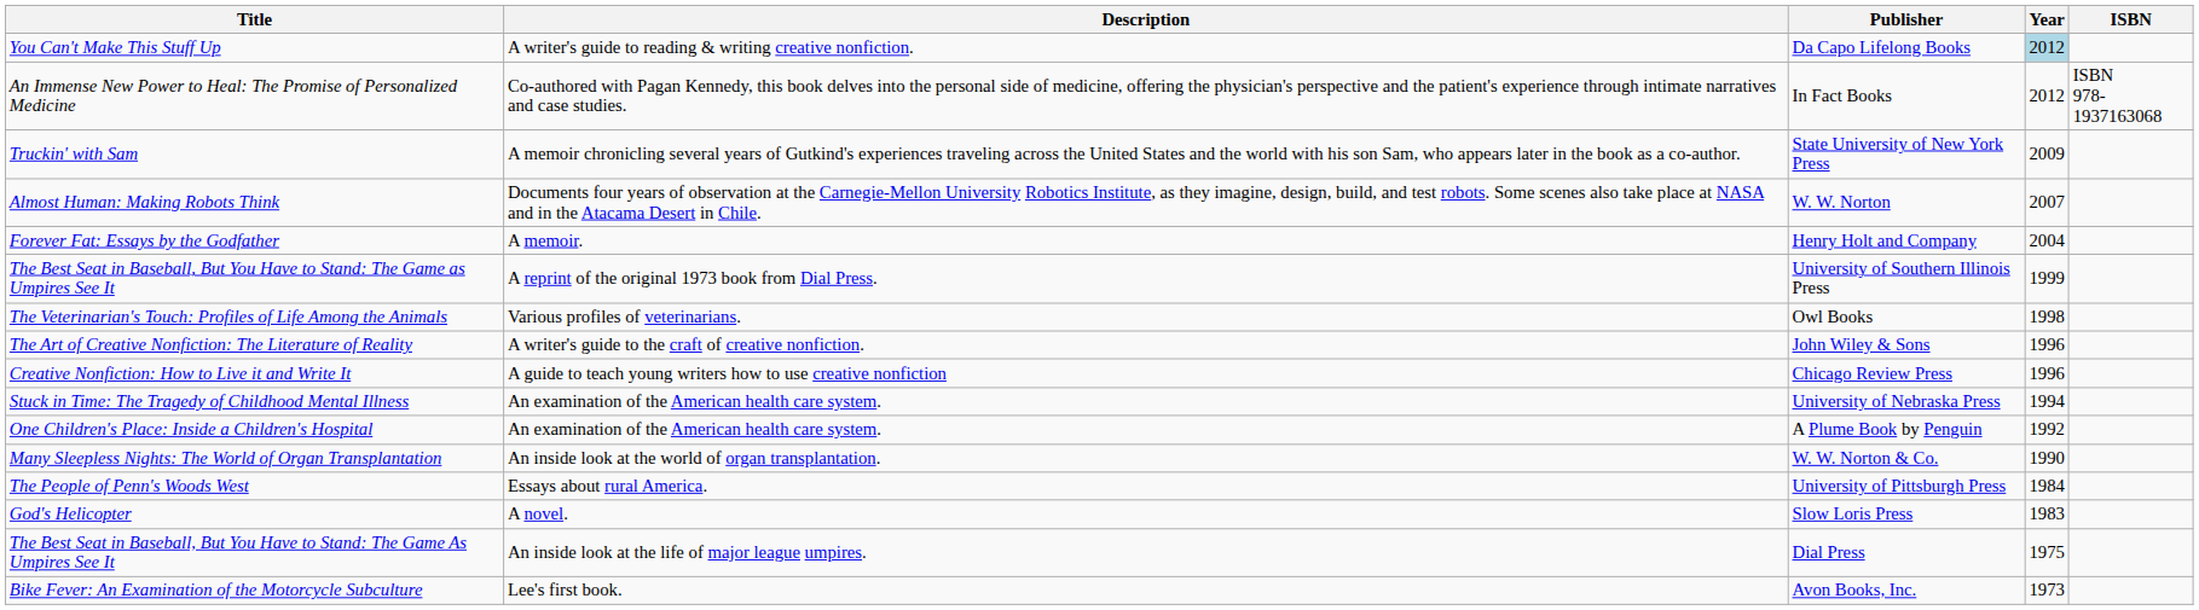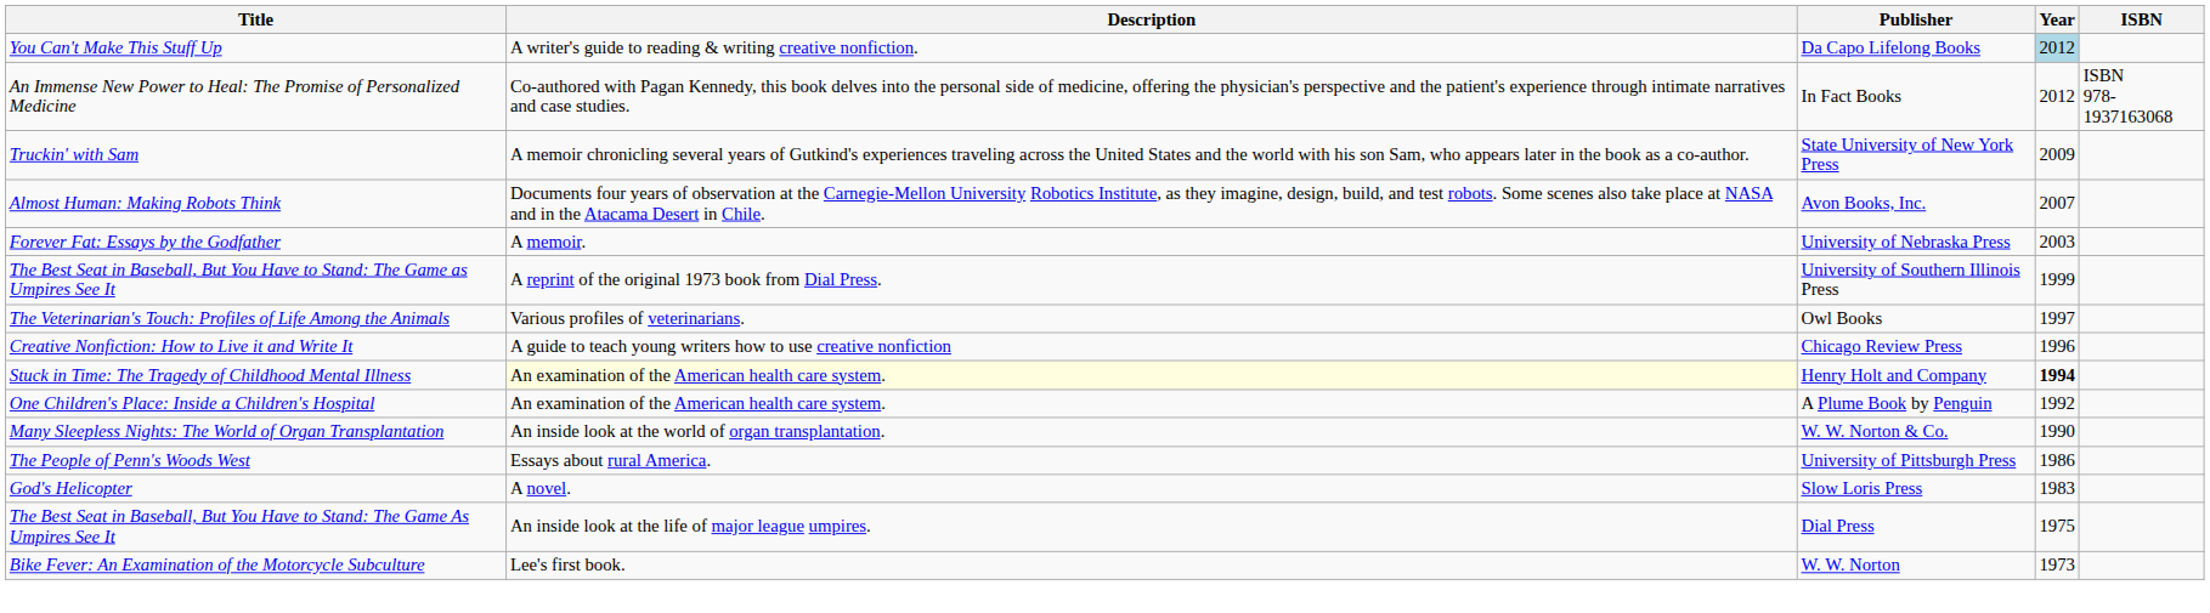Almost Human: Making Robots Think | Publisher: W. W. Norton -> Avon Books, Inc.
Forever Fat: Essays by the Godfather | Publisher: Henry Holt and Company -> University of Nebraska Press
Forever Fat: Essays by the Godfather | Year: 2004 -> 2003
The Veterinarian's Touch: Profiles of Life Among the Animals | Year: 1998 -> 1997
- row: The Art of Creative Nonfiction: The Literature of Reality | A writer's guide to the craft of creative nonfiction. | John Wiley & Sons | 1996
Stuck in Time: The Tragedy of Childhood Mental Illness | Description: no background -> lightyellow background
Stuck in Time: The Tragedy of Childhood Mental Illness | Publisher: University of Nebraska Press -> Henry Holt and Company
Stuck in Time: The Tragedy of Childhood Mental Illness | Year: normal -> bold
The People of Penn's Woods West | Year: 1984 -> 1986
Bike Fever: An Examination of the Motorcycle Subculture | Publisher: Avon Books, Inc. -> W. W. Norton
